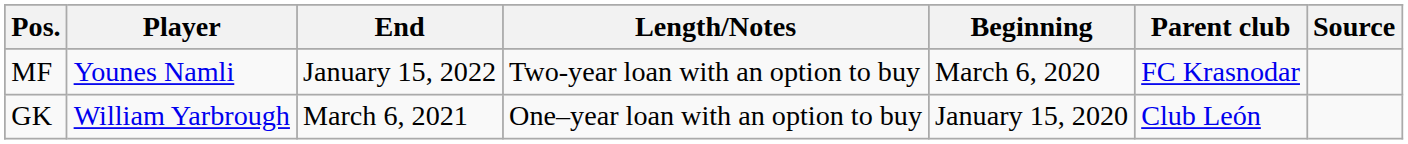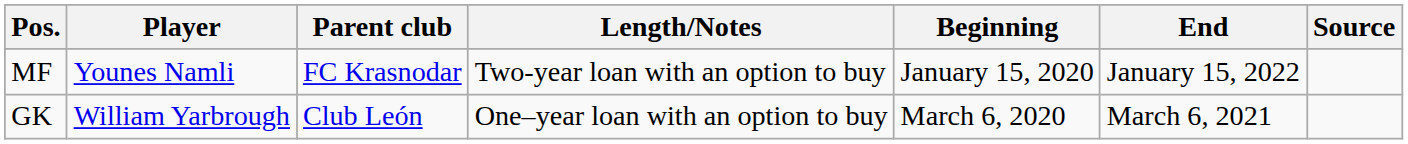columns swapped: Parent club <-> End
MF | Beginning: March 6, 2020 -> January 15, 2020
GK | Beginning: January 15, 2020 -> March 6, 2020
